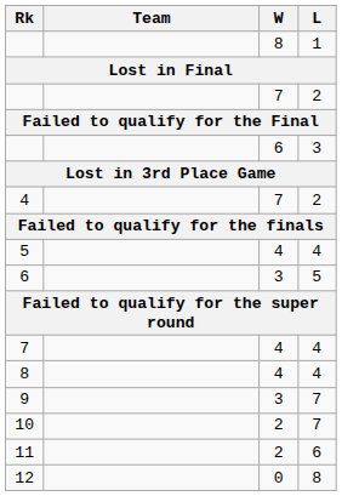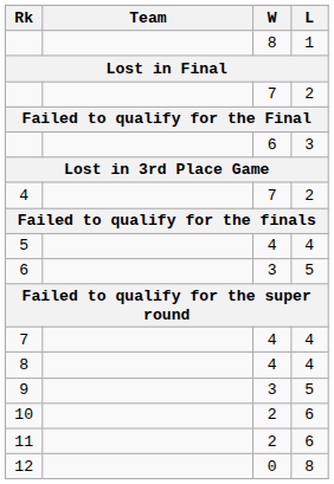9 | L: 7 -> 5
10 | L: 7 -> 6
